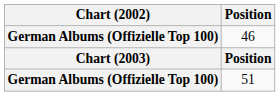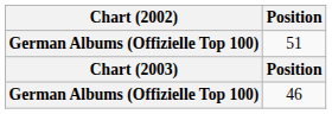rows swapped: 51 <-> 46
